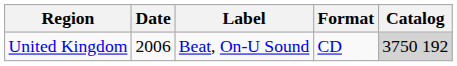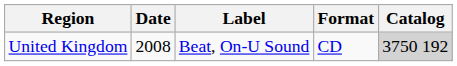United Kingdom | Date: 2006 -> 2008
